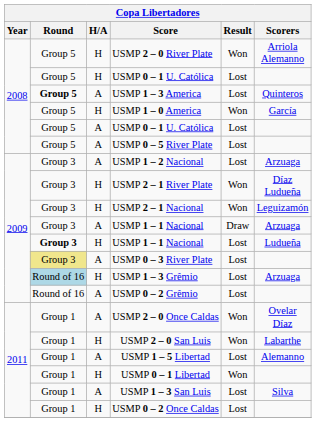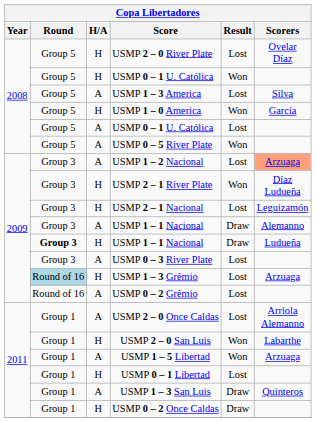USMP 2 – 0 River Plate | Result: Won -> Lost
USMP 2 – 0 River Plate | Scorers: Arriola Alemanno -> Ovelar Díaz
H / USMP 0 – 1 U. Católica | Result: Lost -> Won
USMP 1 – 3 America | Round: bold -> normal
USMP 1 – 3 America | Scorers: Quinteros -> Silva
USMP 0 – 5 River Plate | Result: Lost -> Won
USMP 1 – 2 Nacional | Scorers: no background -> lightsalmon background
USMP 2 – 1 Nacional | Result: Won -> Lost
A / USMP 1 – 1 Nacional | Scorers: Arzuaga -> Alemanno
H / USMP 1 – 1 Nacional | Result: Lost -> Draw
USMP 0 – 3 River Plate | Round: khaki background -> no background
USMP 2 – 0 Once Caldas | Result: Won -> Lost
USMP 2 – 0 Once Caldas | Scorers: Ovelar Díaz -> Arriola Alemanno
USMP 1 – 5 Libertad | Result: Lost -> Won
USMP 1 – 5 Libertad | Scorers: Alemanno -> Arzuaga
USMP 0 – 1 Libertad | Result: Won -> Lost
USMP 1 – 3 San Luis | Result: Lost -> Draw
USMP 1 – 3 San Luis | Scorers: Silva -> Quinteros
USMP 0 – 2 Once Caldas | Result: Lost -> Draw
